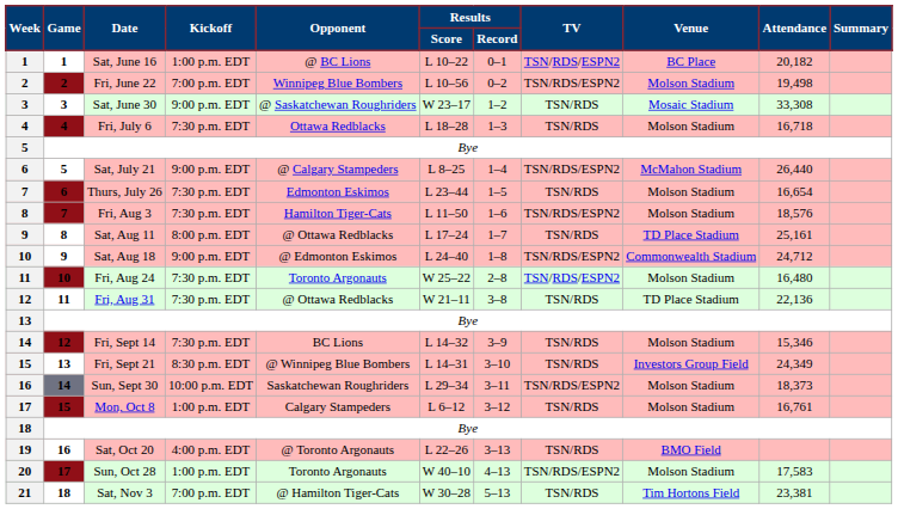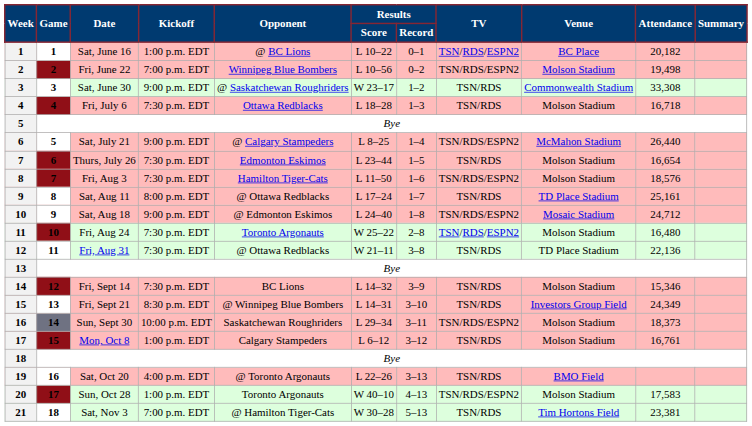Sat, June 30 | Venue: Mosaic Stadium -> Commonwealth Stadium
Sat, Aug 18 | Venue: Commonwealth Stadium -> Mosaic Stadium
